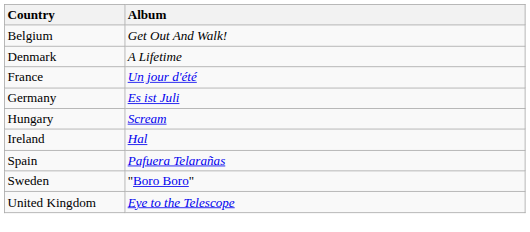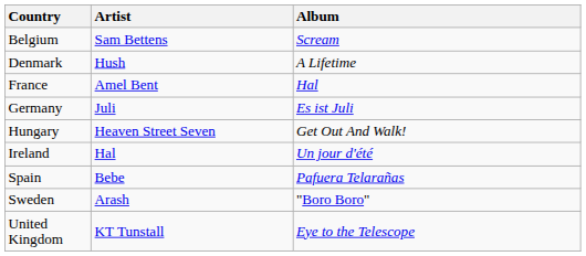+ column: Artist | Sam Bettens | Hush | Amel Bent | Juli | Heaven Street Seven | Hal | Bebe | Arash | KT Tunstall
Belgium | Album: Get Out And Walk! -> Scream
France | Album: Un jour d'été -> Hal
Hungary | Album: Scream -> Get Out And Walk!
Ireland | Album: Hal -> Un jour d'été
